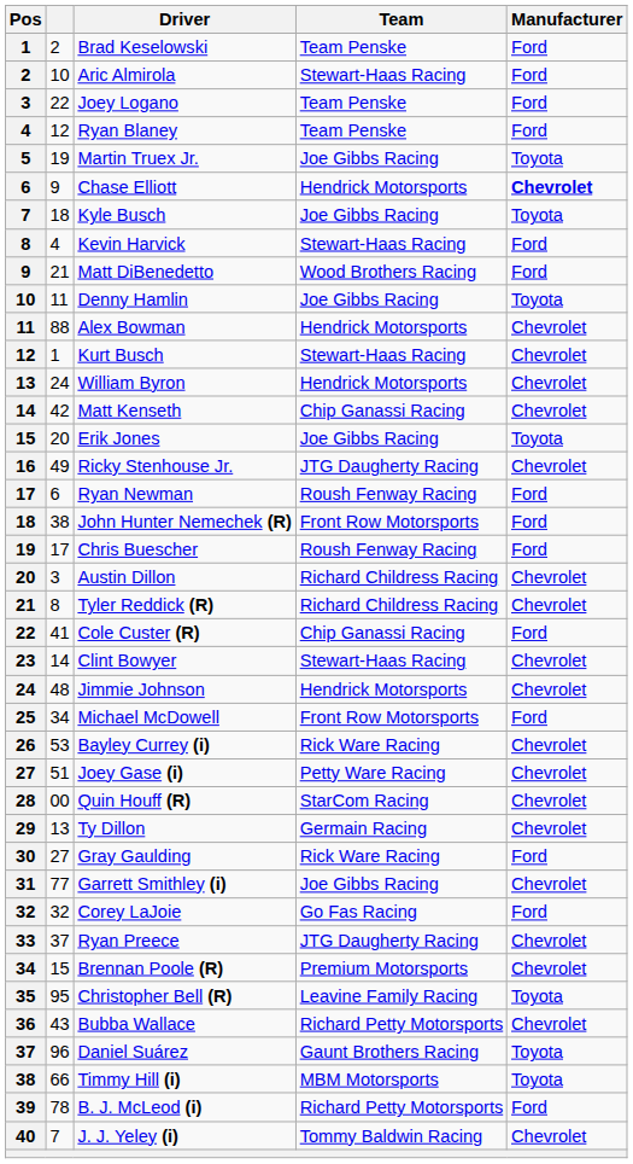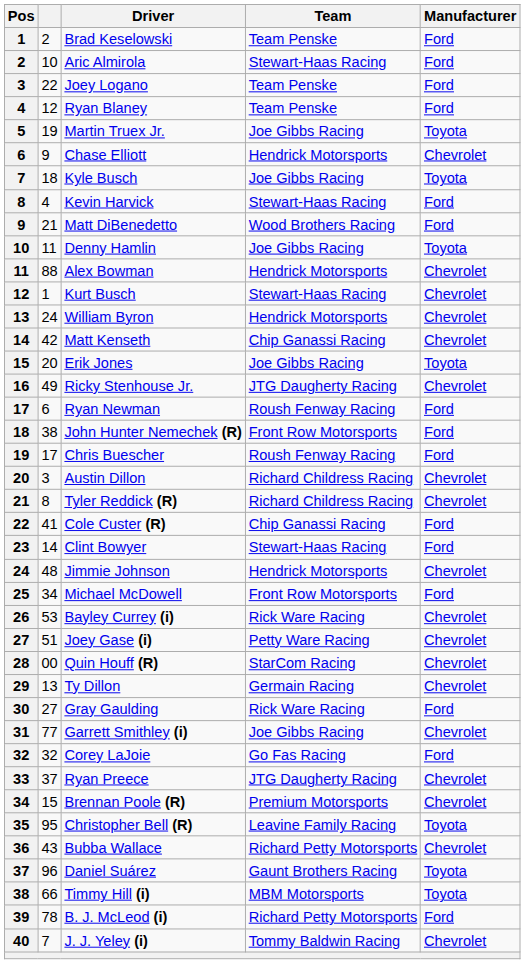Chase Elliott | Manufacturer: bold -> normal
Clint Bowyer | Manufacturer: Chevrolet -> Ford
